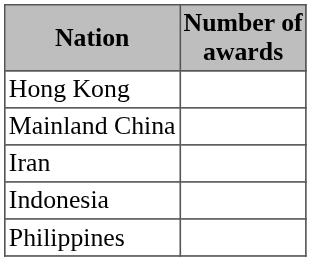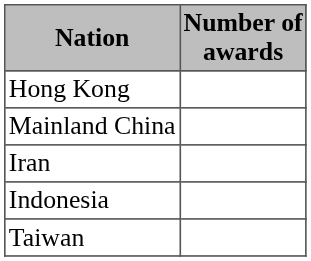- row: Philippines
+ row: Taiwan
